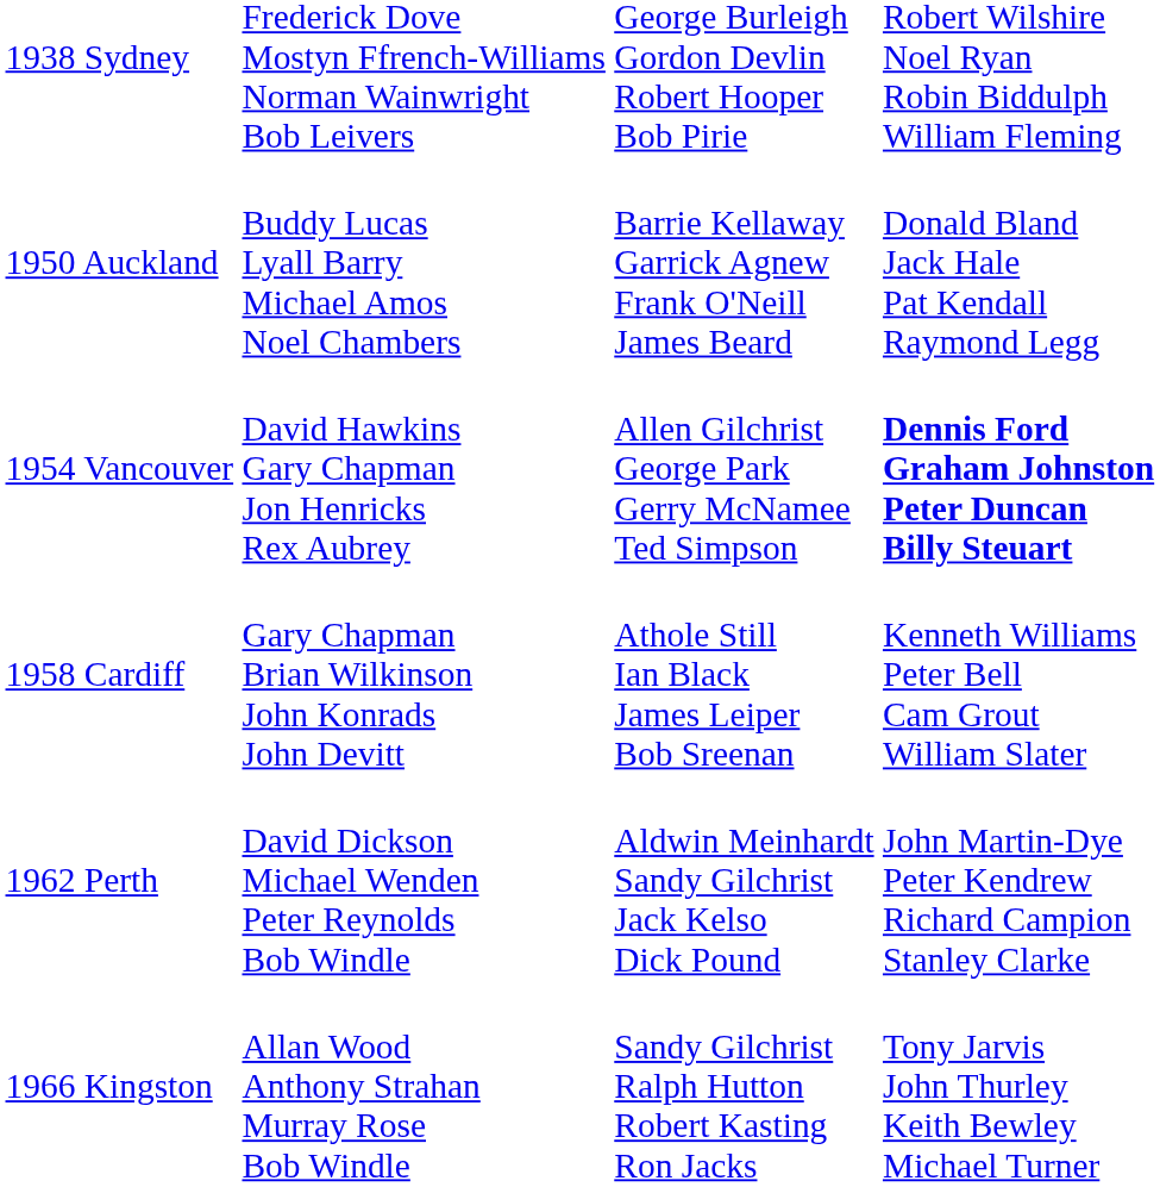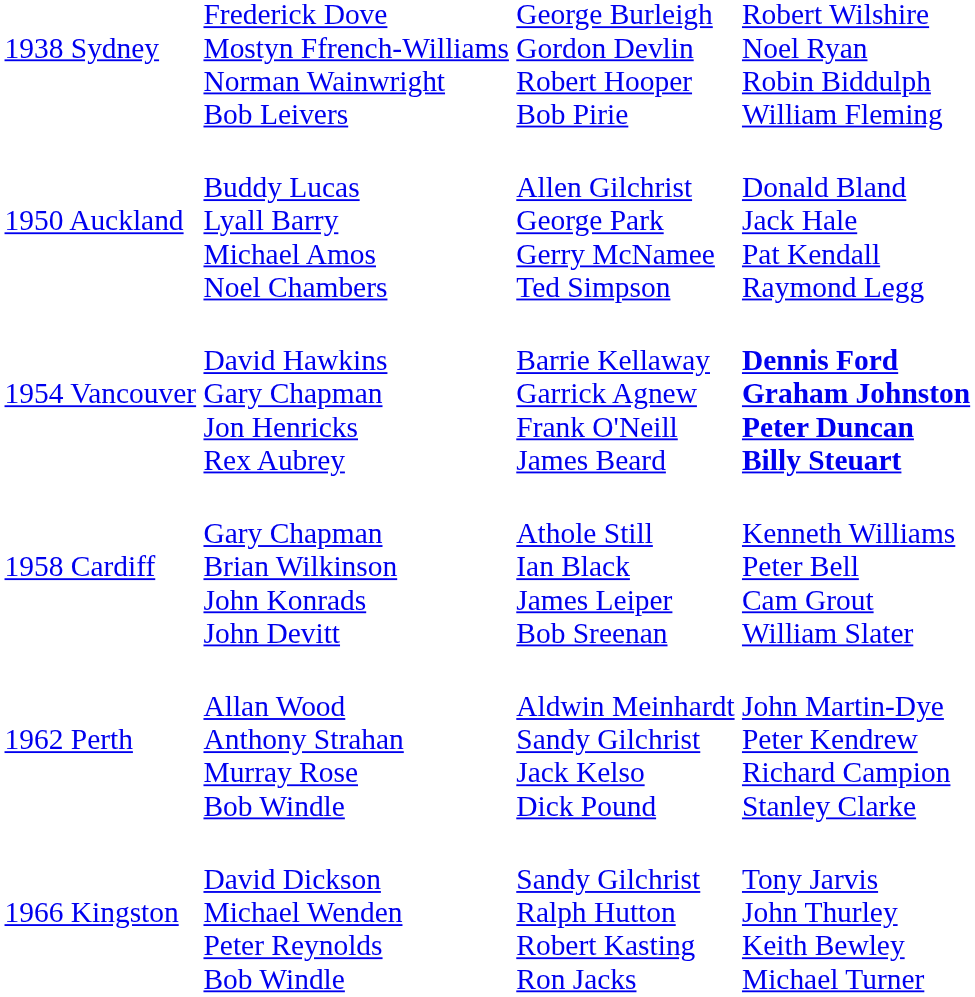1950 Auckland | column 3: Barrie Kellaway Garrick Agnew Frank O'Neill James Beard -> Allen Gilchrist George Park Gerry McNamee Ted Simpson
1954 Vancouver | column 3: Allen Gilchrist George Park Gerry McNamee Ted Simpson -> Barrie Kellaway Garrick Agnew Frank O'Neill James Beard
1962 Perth | column 2: David Dickson Michael Wenden Peter Reynolds Bob Windle -> Allan Wood Anthony Strahan Murray Rose Bob Windle
1966 Kingston | column 2: Allan Wood Anthony Strahan Murray Rose Bob Windle -> David Dickson Michael Wenden Peter Reynolds Bob Windle
